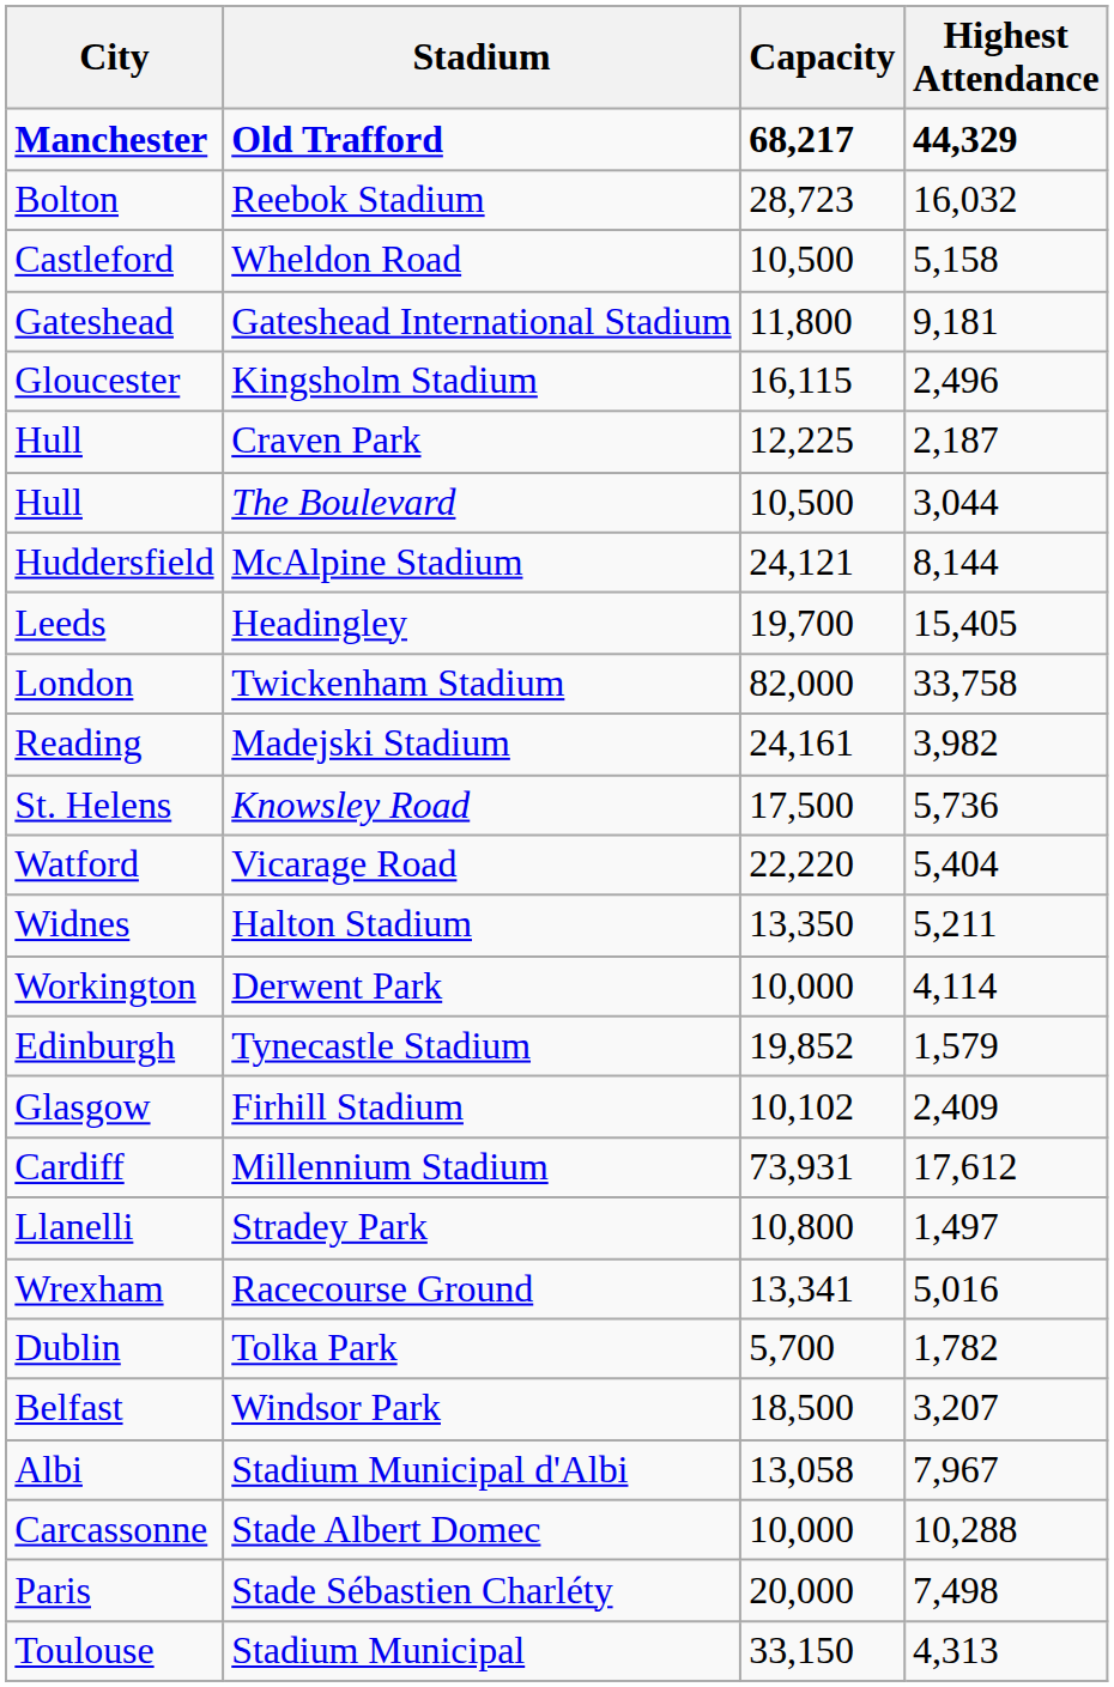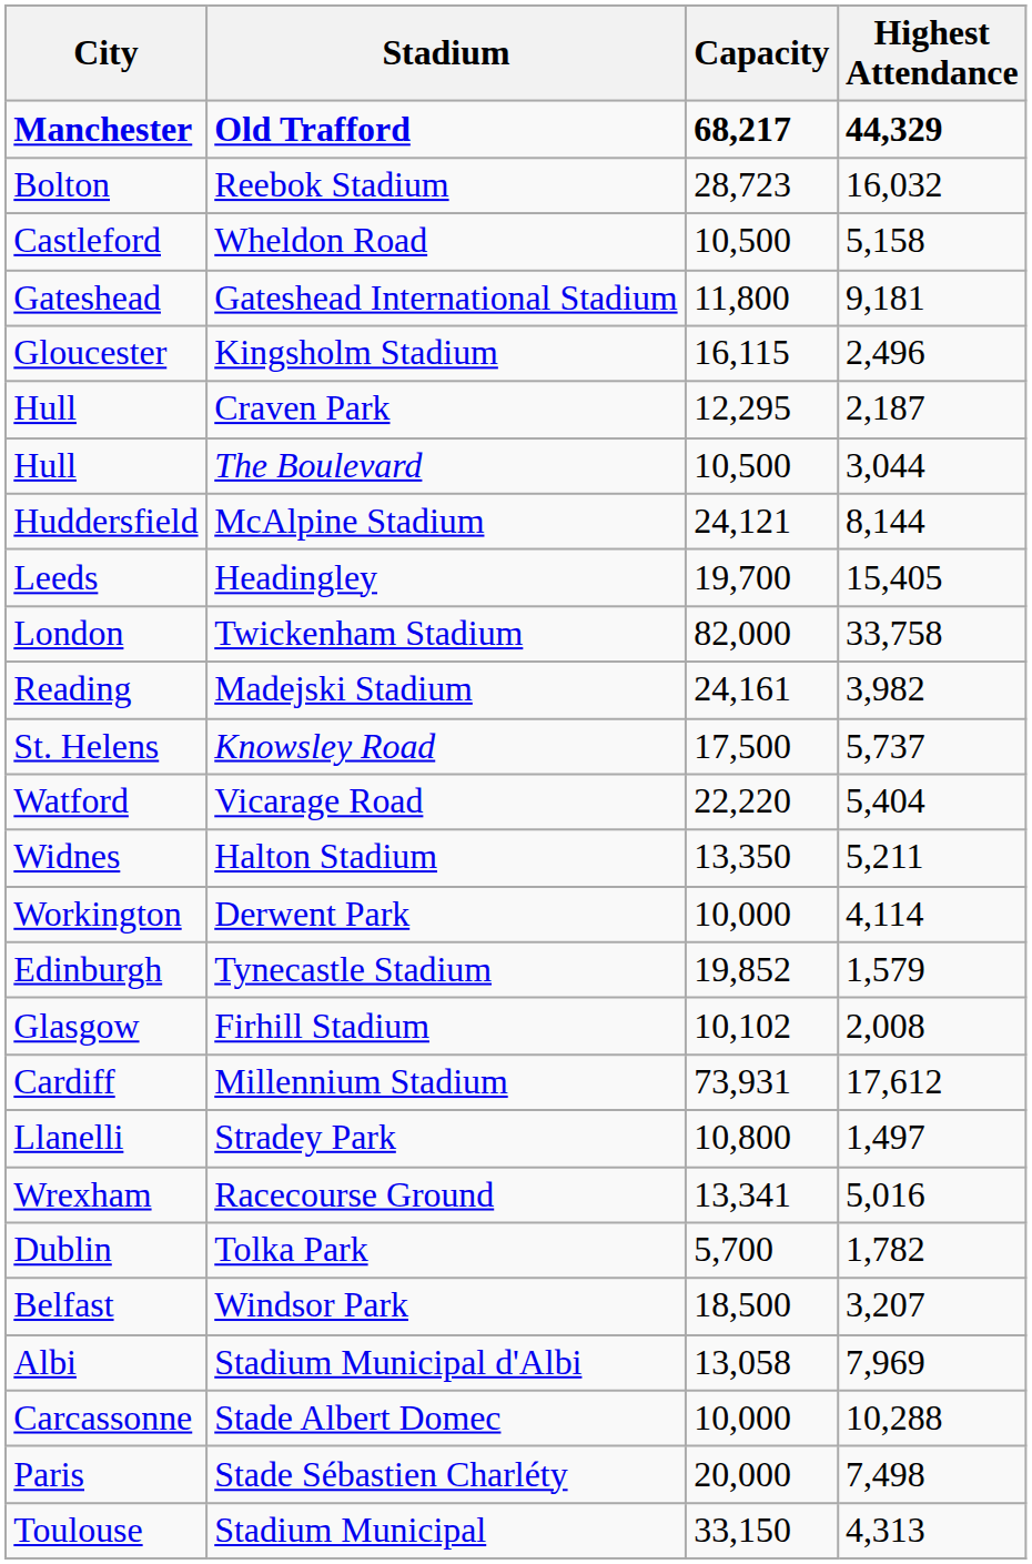Craven Park | Capacity: 12,225 -> 12,295
Knowsley Road | Highest Attendance: 5,736 -> 5,737
Firhill Stadium | Highest Attendance: 2,409 -> 2,008
Stadium Municipal d'Albi | Highest Attendance: 7,967 -> 7,969
